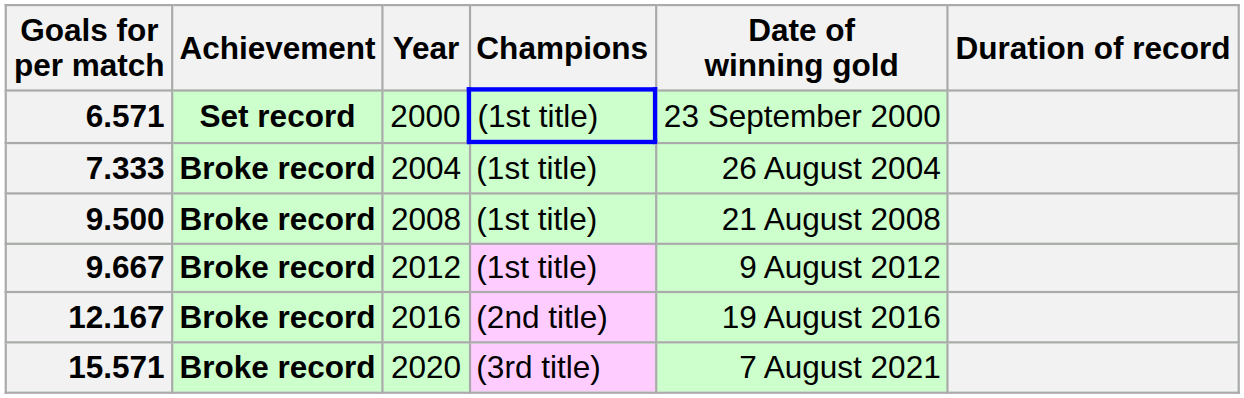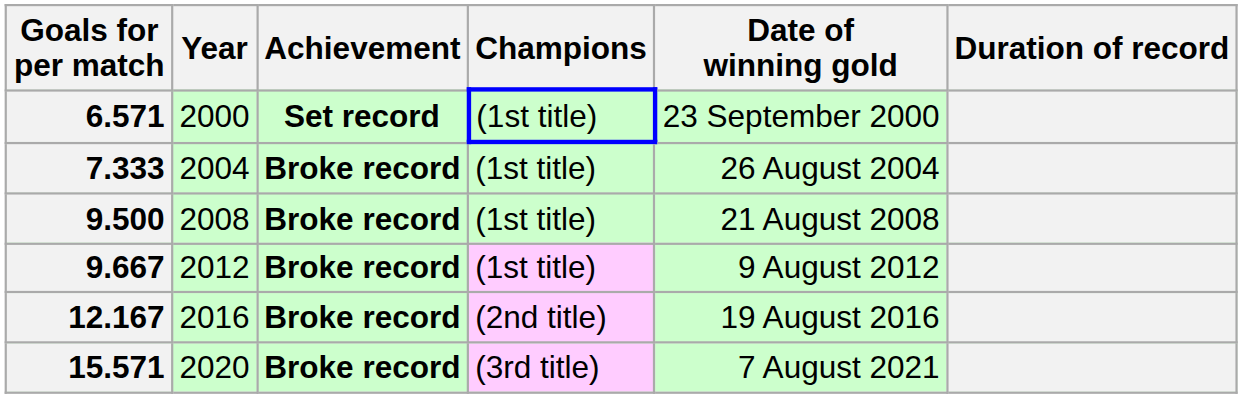columns swapped: Achievement <-> Year
